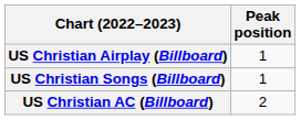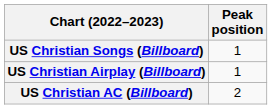rows swapped: US Christian Songs (Billboard) <-> US Christian Airplay (Billboard)
